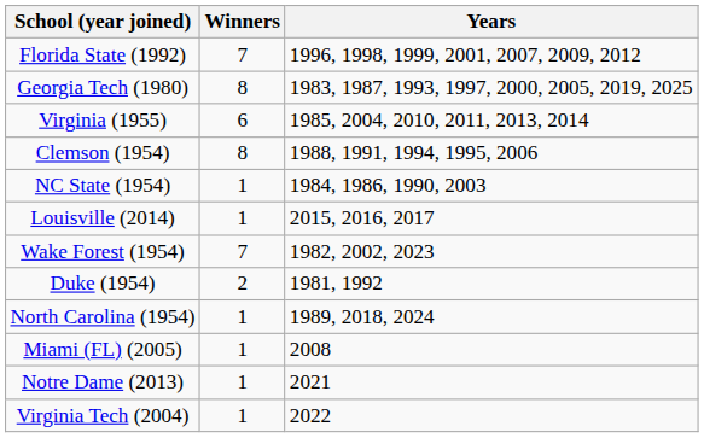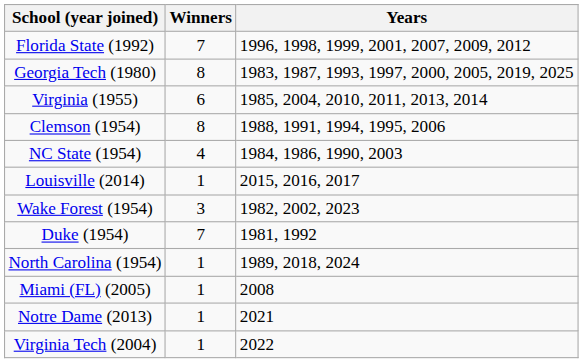NC State (1954) | Winners: 1 -> 4
Wake Forest (1954) | Winners: 7 -> 3
Duke (1954) | Winners: 2 -> 7
